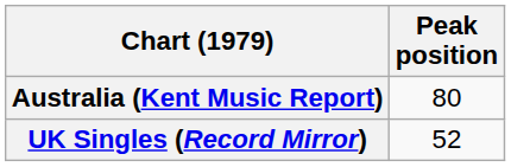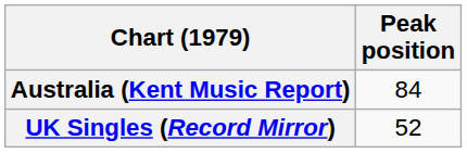Australia (Kent Music Report) | Peak position: 80 -> 84
